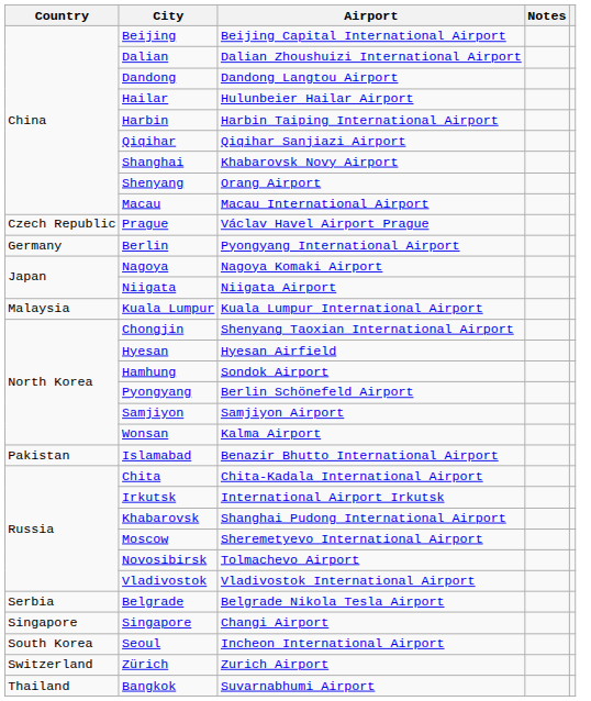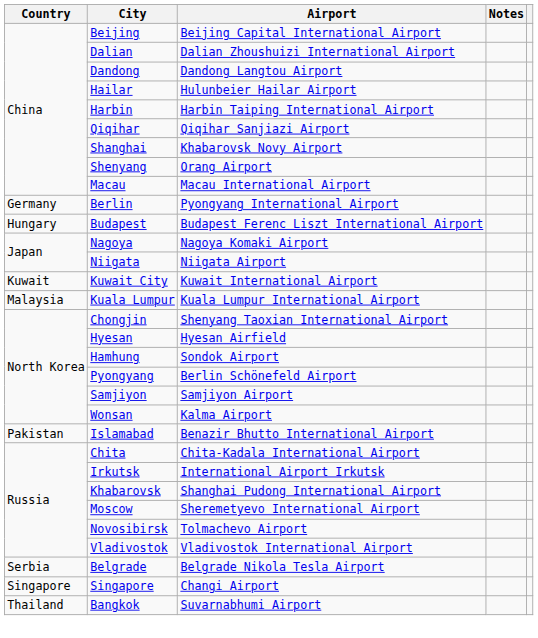- row: Czech Republic | Prague | Václav Havel Airport Prague
+ row: Hungary | Budapest | Budapest Ferenc Liszt International Airport
+ row: Kuwait | Kuwait City | Kuwait International Airport
- row: South Korea | Seoul | Incheon International Airport
- row: Switzerland | Zürich | Zurich Airport
